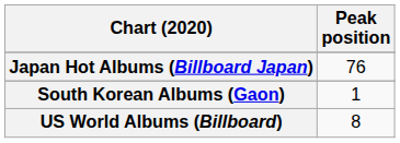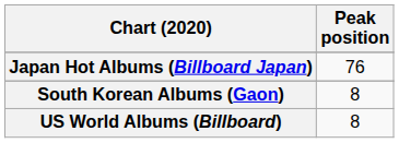South Korean Albums (Gaon) | Peak position: 1 -> 8
